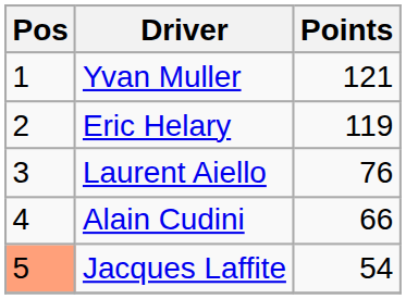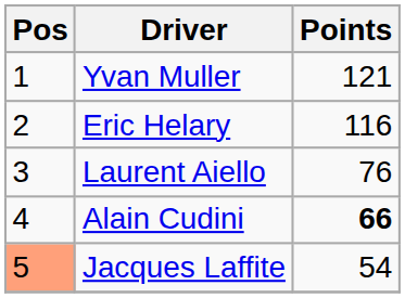Eric Helary | Points: 119 -> 116
Alain Cudini | Points: normal -> bold
